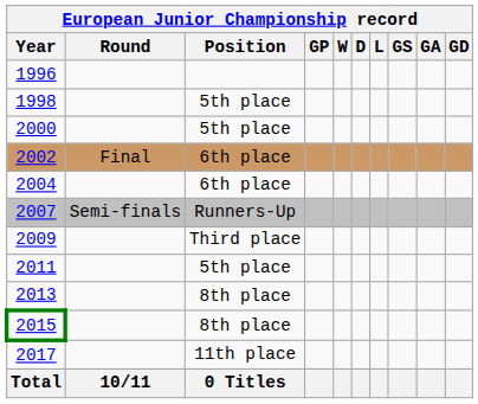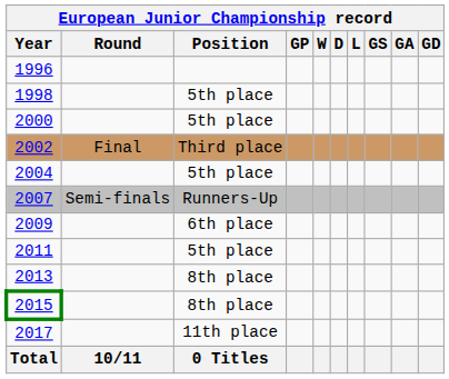2002 | Position: 6th place -> Third place
2004 | Position: 6th place -> 5th place
2009 | Position: Third place -> 6th place
